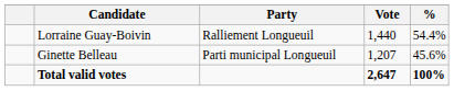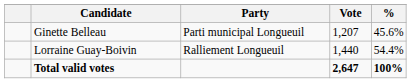rows swapped: Lorraine Guay-Boivin <-> Ginette Belleau
